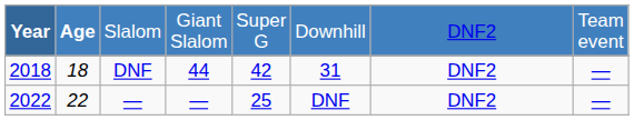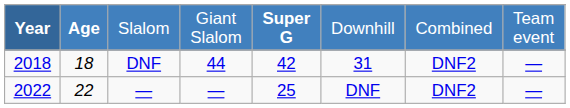Slalom | column 5: normal -> bold
Slalom | column 7: DNF2 -> Combined
